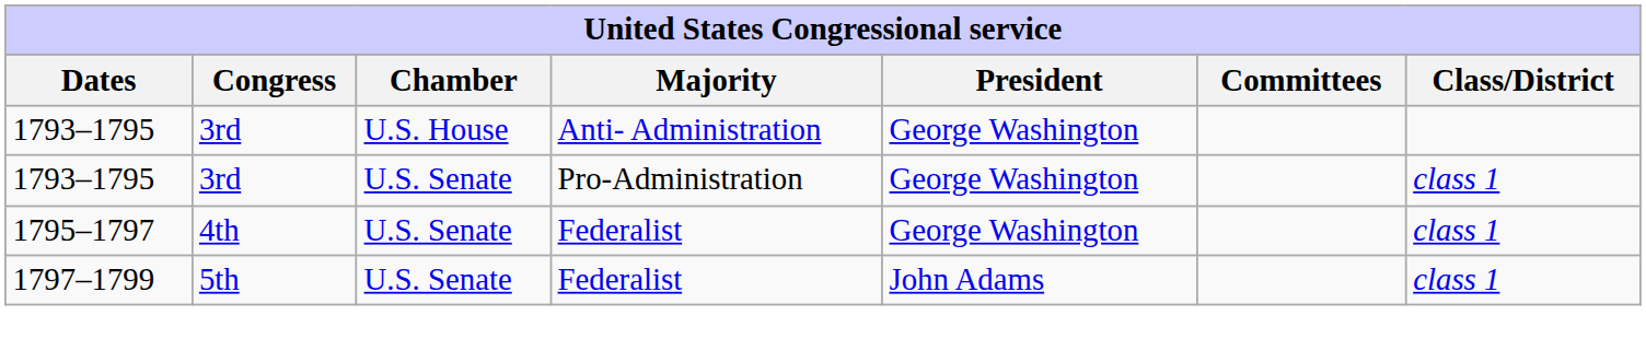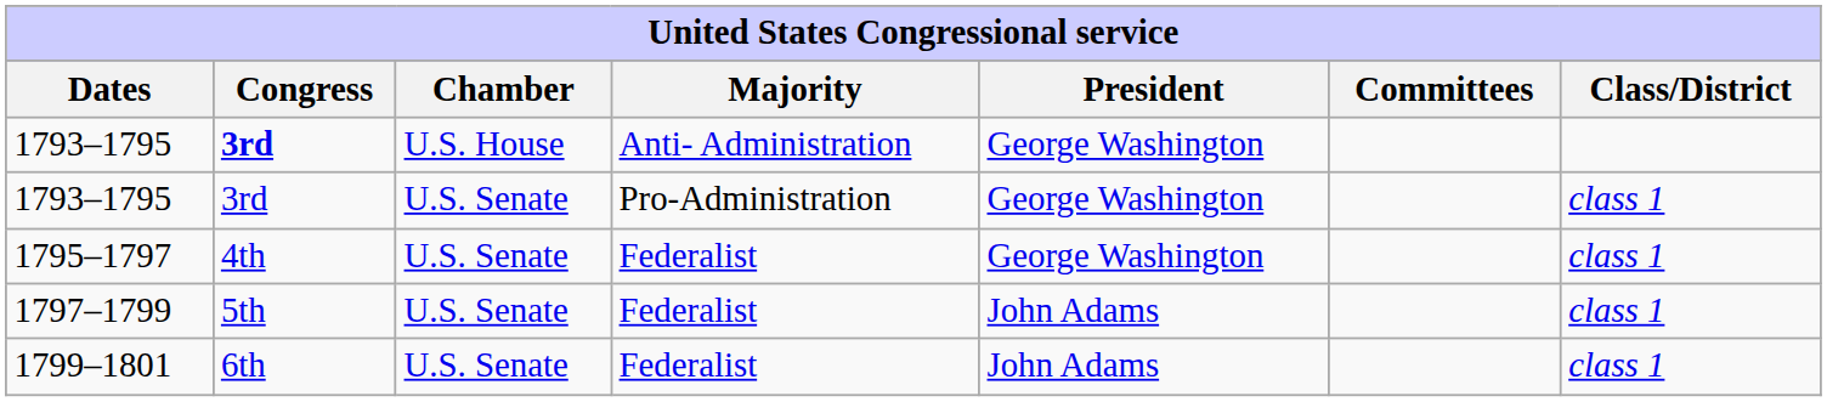1793–1795 / Anti- Administration | Congress: normal -> bold
+ row: 1799–1801 | 6th | U.S. Senate | Federalist | John Adams | class 1
